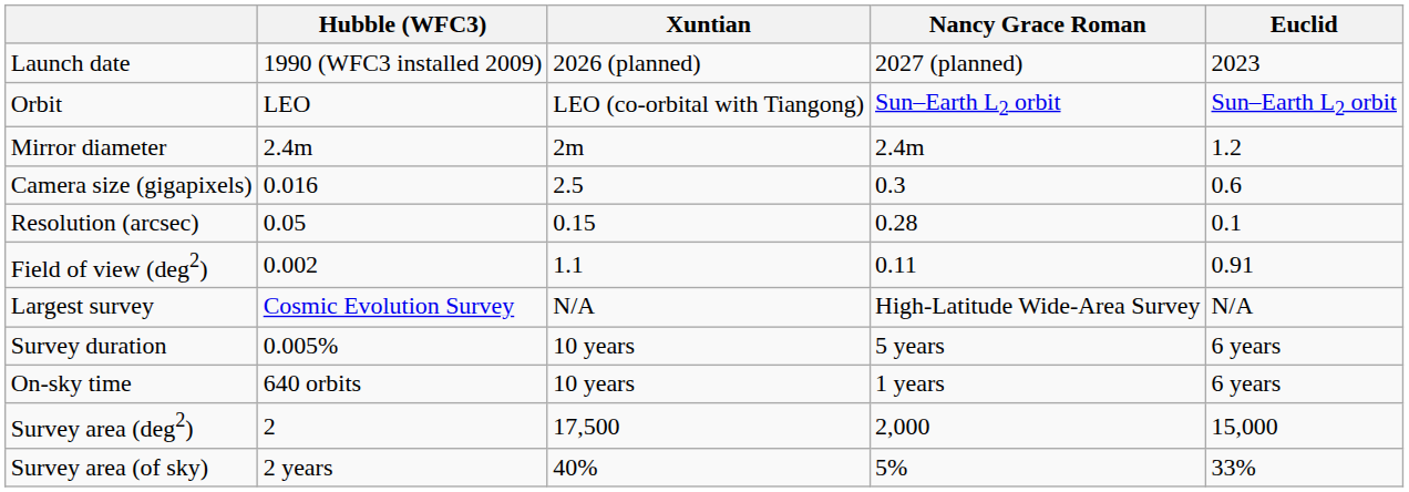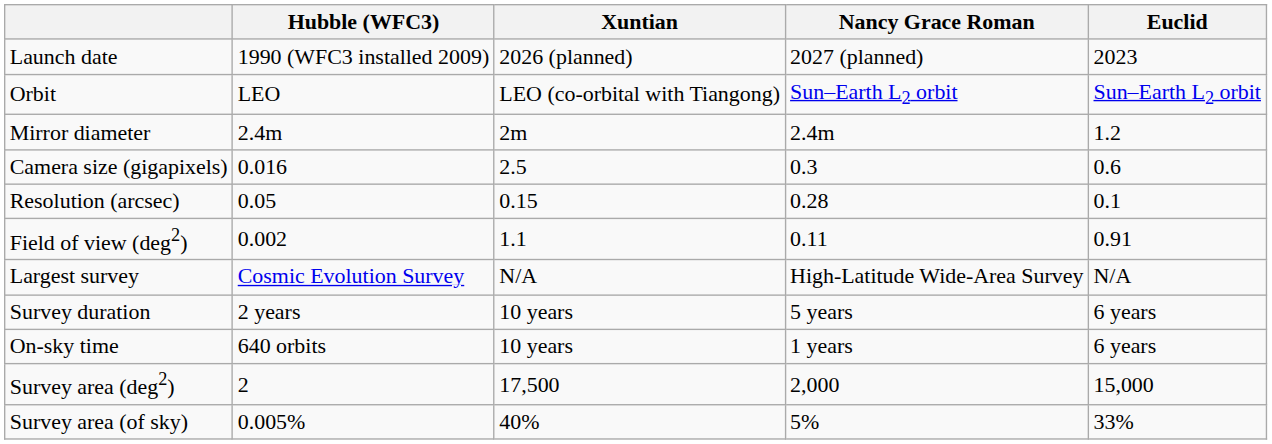Survey duration | Hubble (WFC3): 0.005% -> 2 years
Survey area (of sky) | Hubble (WFC3): 2 years -> 0.005%
